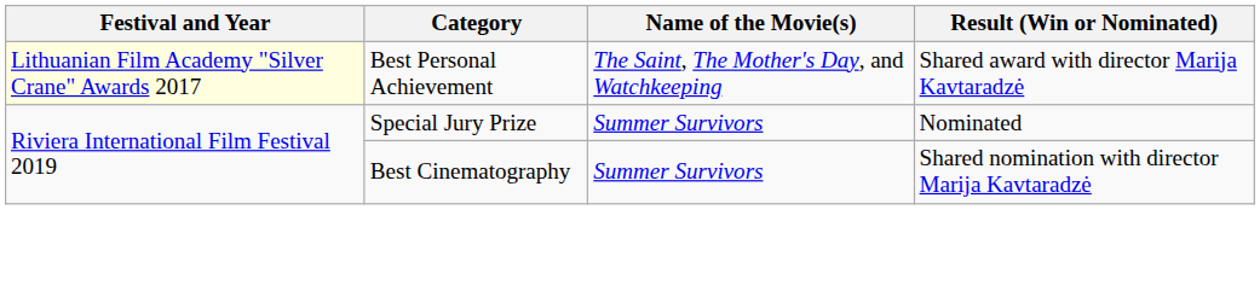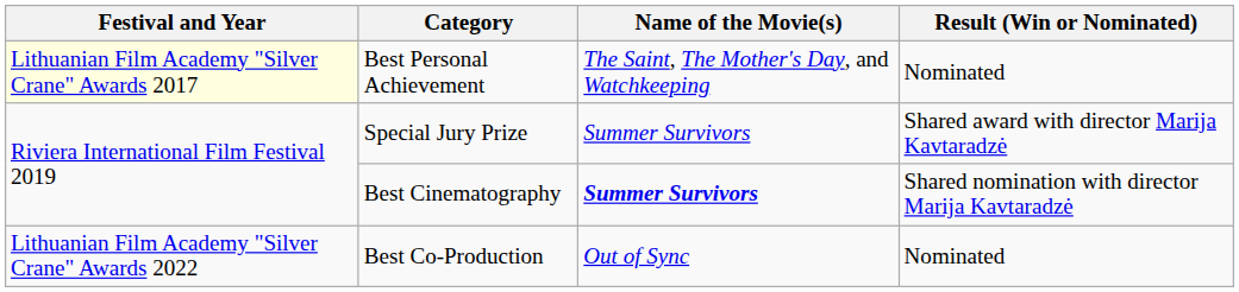Best Personal Achievement | Result (Win or Nominated): Shared award with director Marija Kavtaradzė -> Nominated
Special Jury Prize | Result (Win or Nominated): Nominated -> Shared award with director Marija Kavtaradzė
Best Cinematography | Name of the Movie(s): normal -> bold
+ row: Lithuanian Film Academy "Silver Crane" Awards 2022 | Best Co-Production | Out of Sync | Nominated
